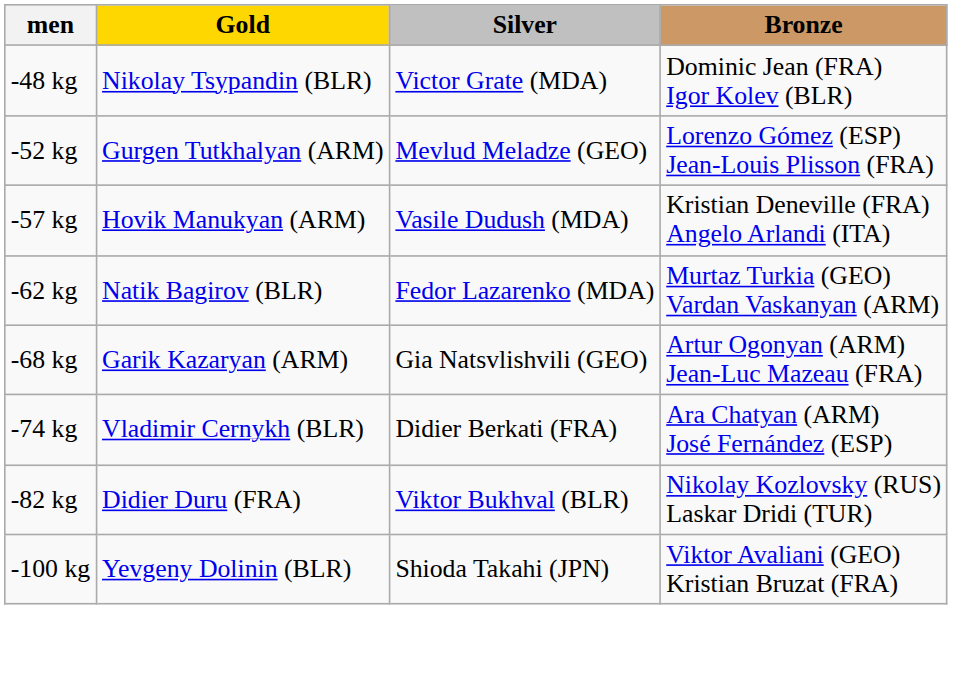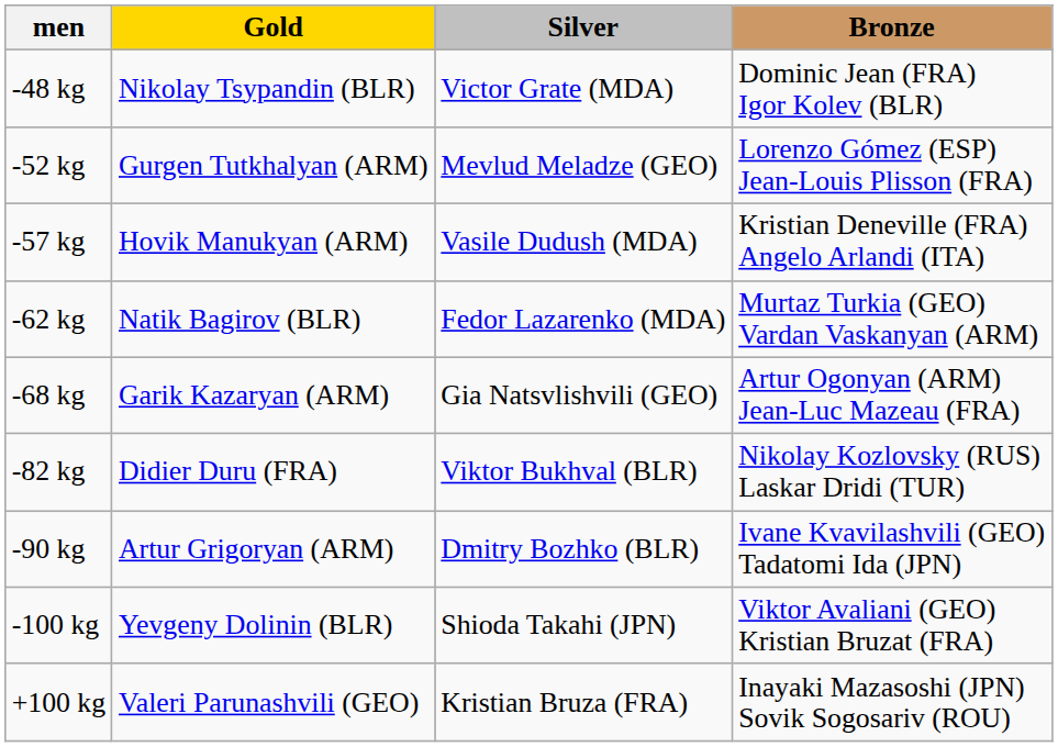- row: -74 kg | Vladimir Cernykh (BLR) | Didier Berkati (FRA) | Ara Chatyan (ARM) José Fernández (ESP)
+ row: -90 kg | Artur Grigoryan (ARM) | Dmitry Bozhko (BLR) | Ivane Kvavilashvili (GEO) Tadatomi Ida (JPN)
+ row: +100 kg | Valeri Parunashvili (GEO) | Kristian Bruza (FRA) | Inayaki Mazasoshi (JPN) Sovik Sogosariv (ROU)
